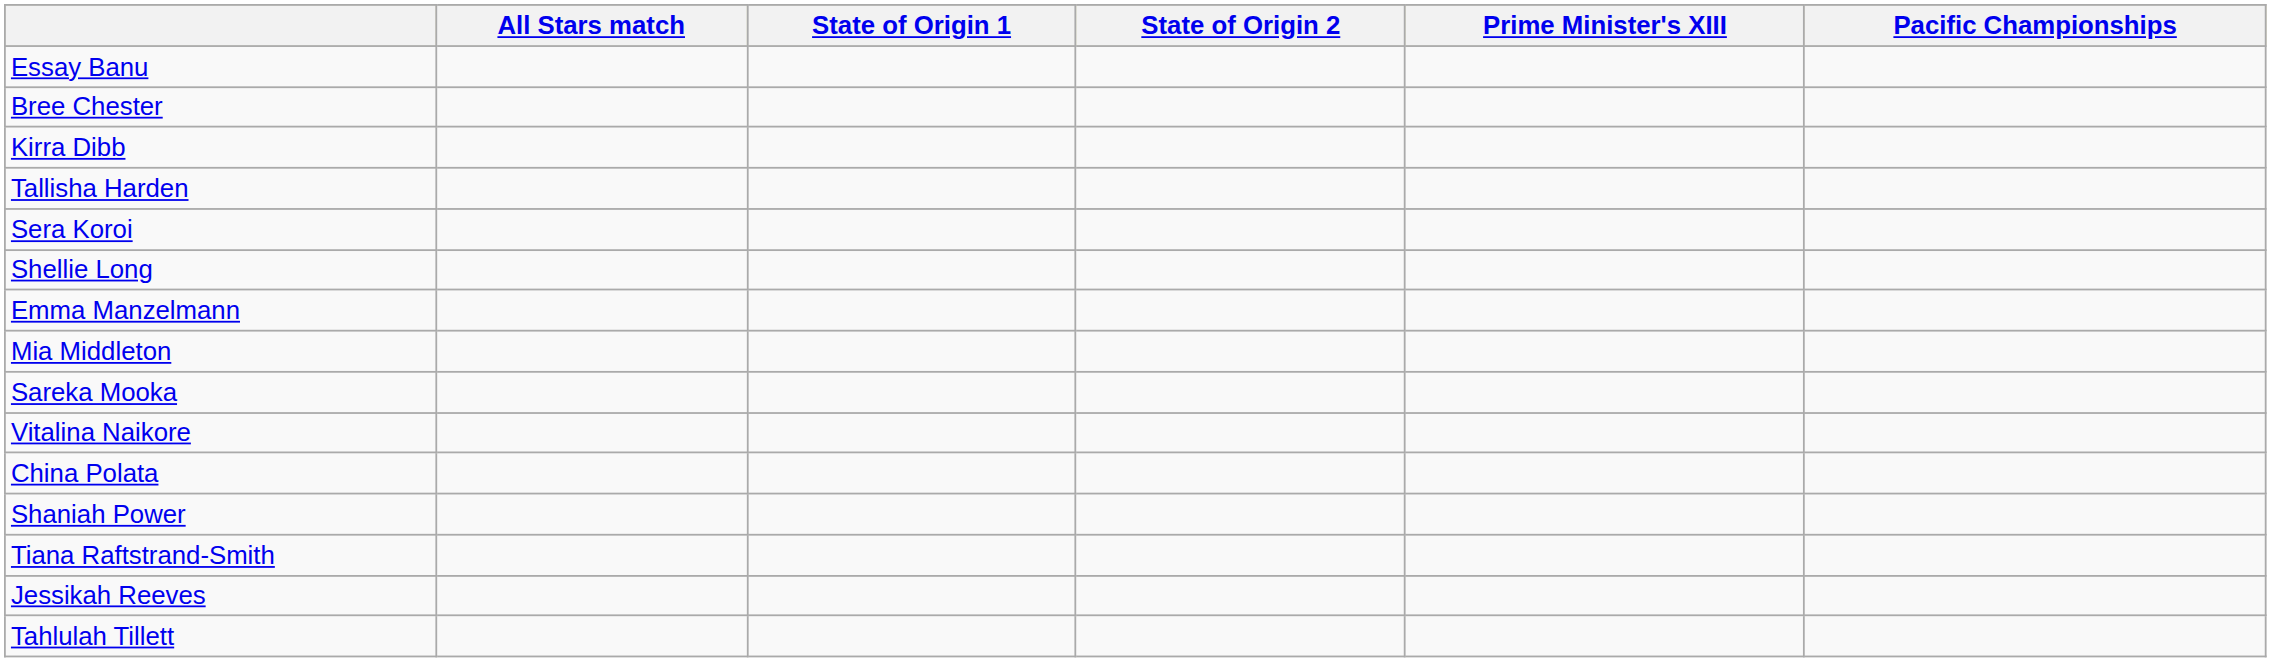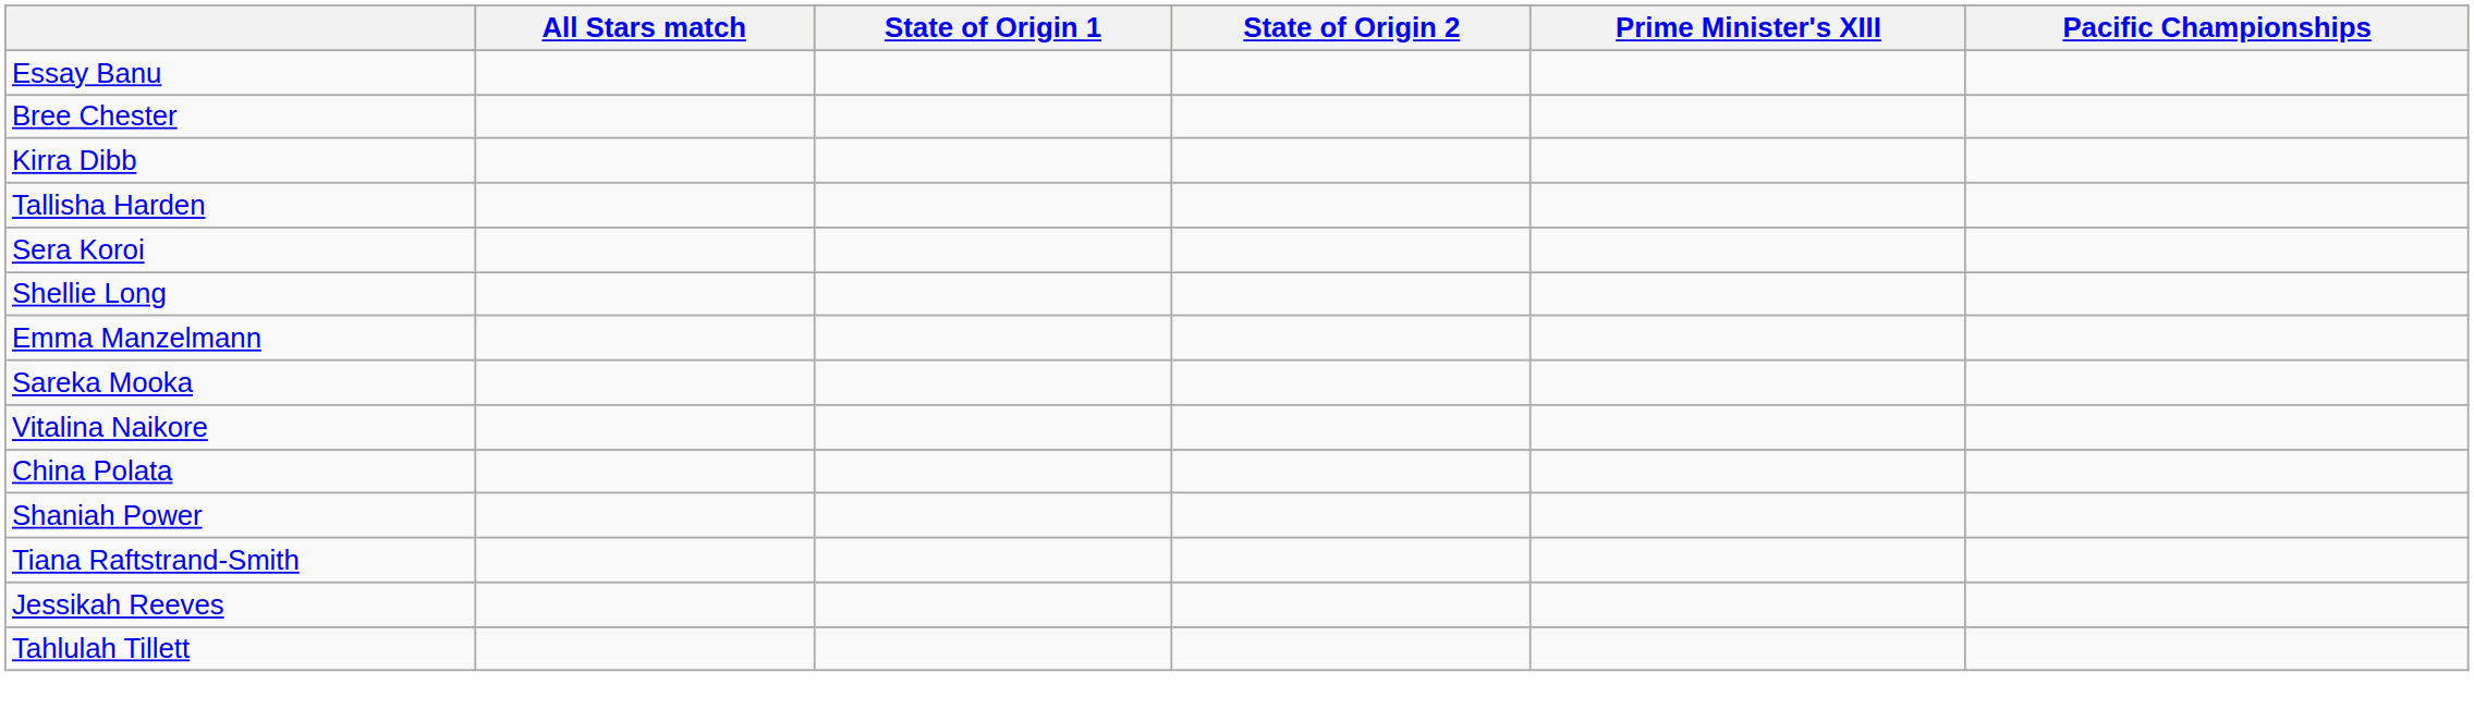- row: Mia Middleton
